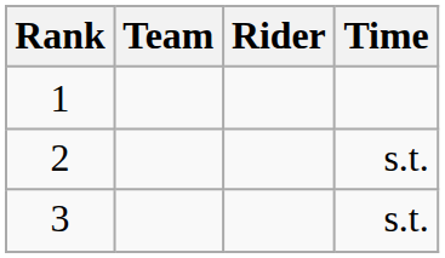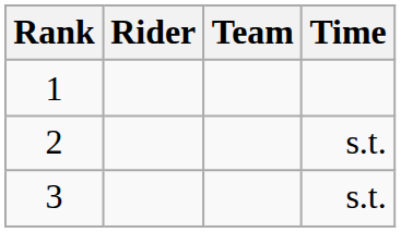columns swapped: Rider <-> Team
